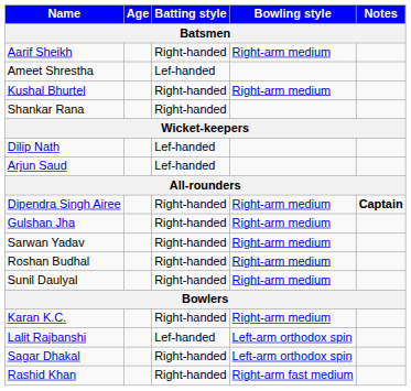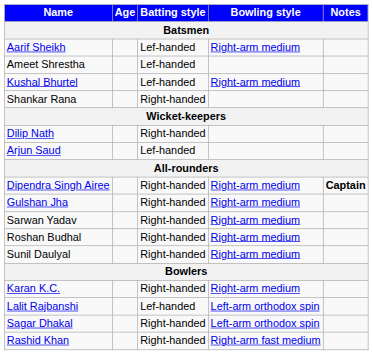Aarif Sheikh | Batting style: Right-handed -> Lef-handed
Kushal Bhurtel | Batting style: Right-handed -> Lef-handed
Dilip Nath | Batting style: Lef-handed -> Right-handed
